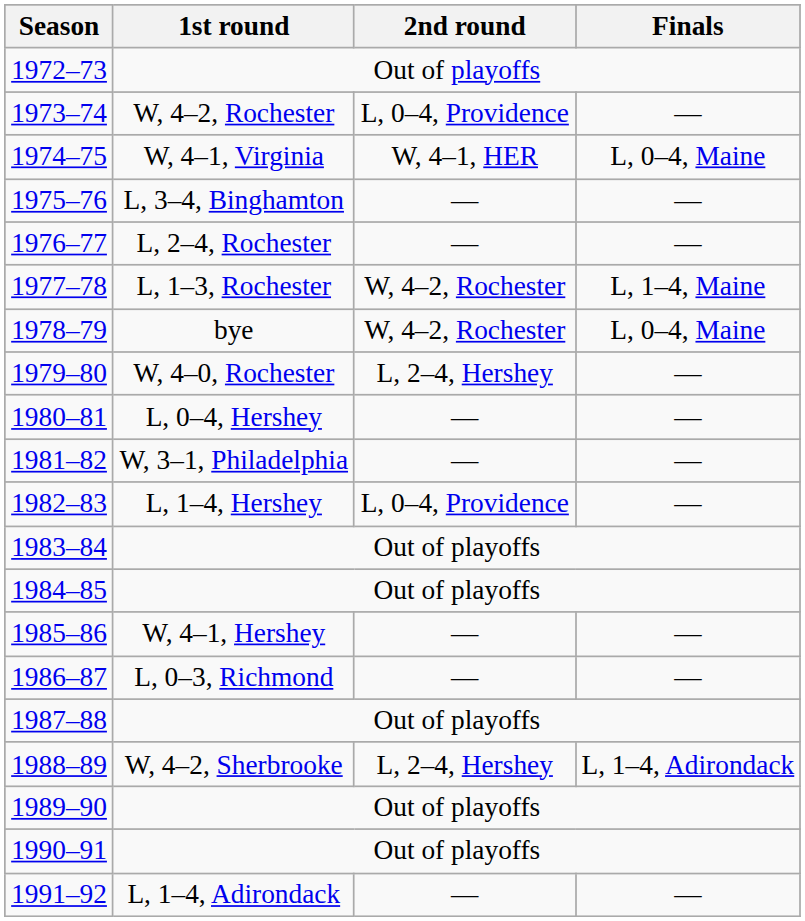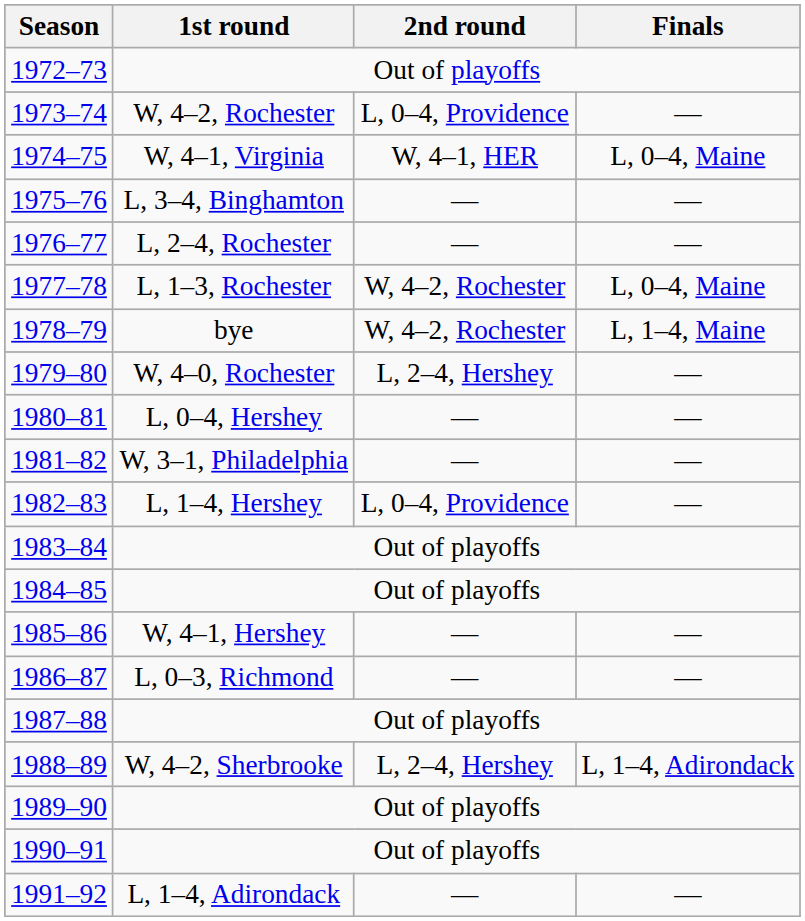1977–78 | Finals: L, 1–4, Maine -> L, 0–4, Maine
1978–79 | Finals: L, 0–4, Maine -> L, 1–4, Maine
